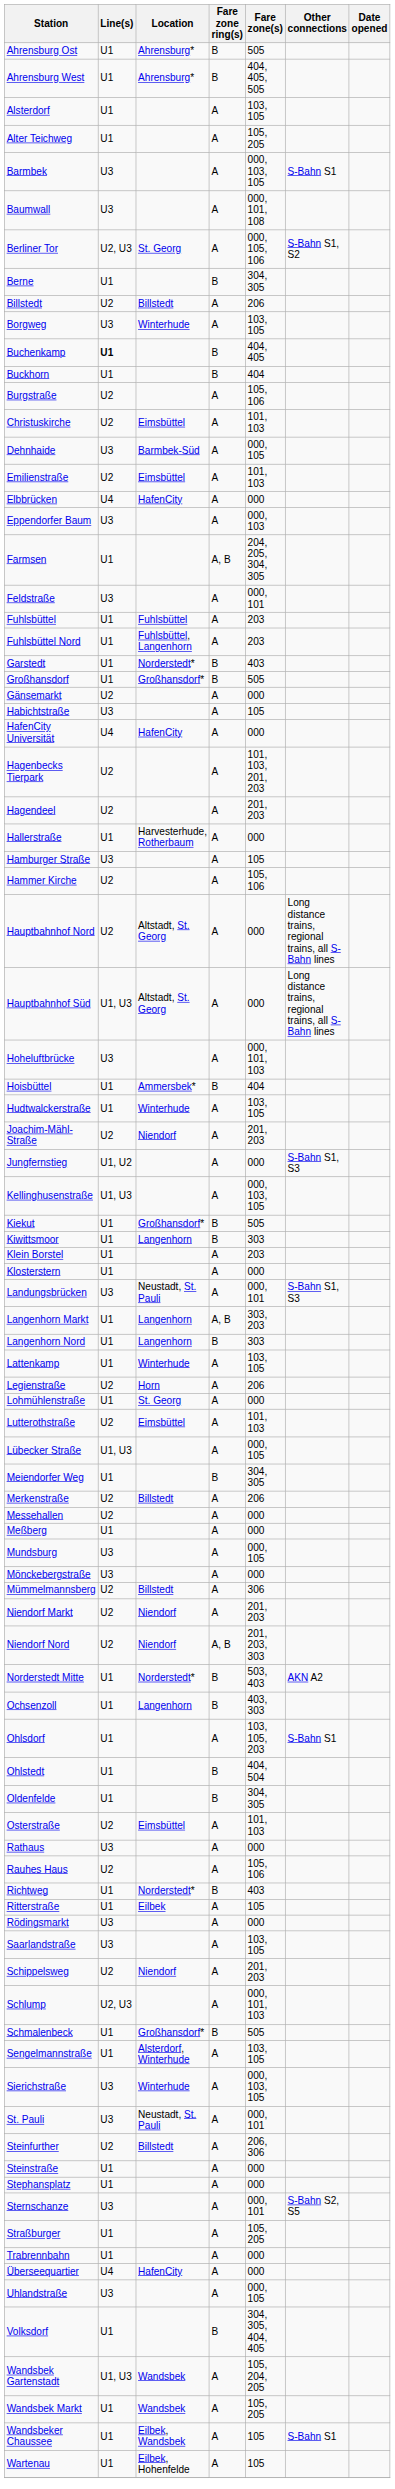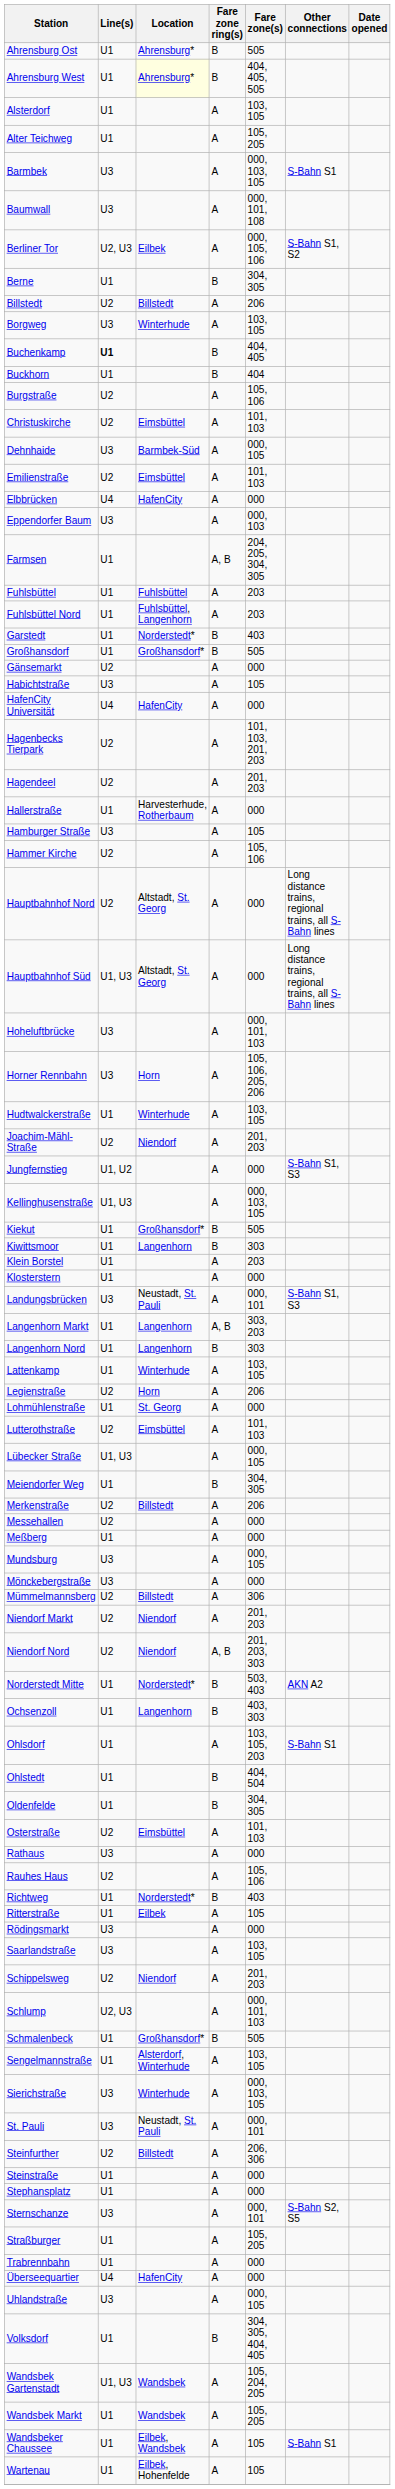Ahrensburg West | Location: no background -> lightyellow background
Berliner Tor | Location: St. Georg -> Eilbek
- row: Feldstraße | U3 | A | 000, 101
- row: Hoisbüttel | U1 | Ammersbek* | B | 404
+ row: Horner Rennbahn | U3 | Horn | A | 105, 106, 205, 206
